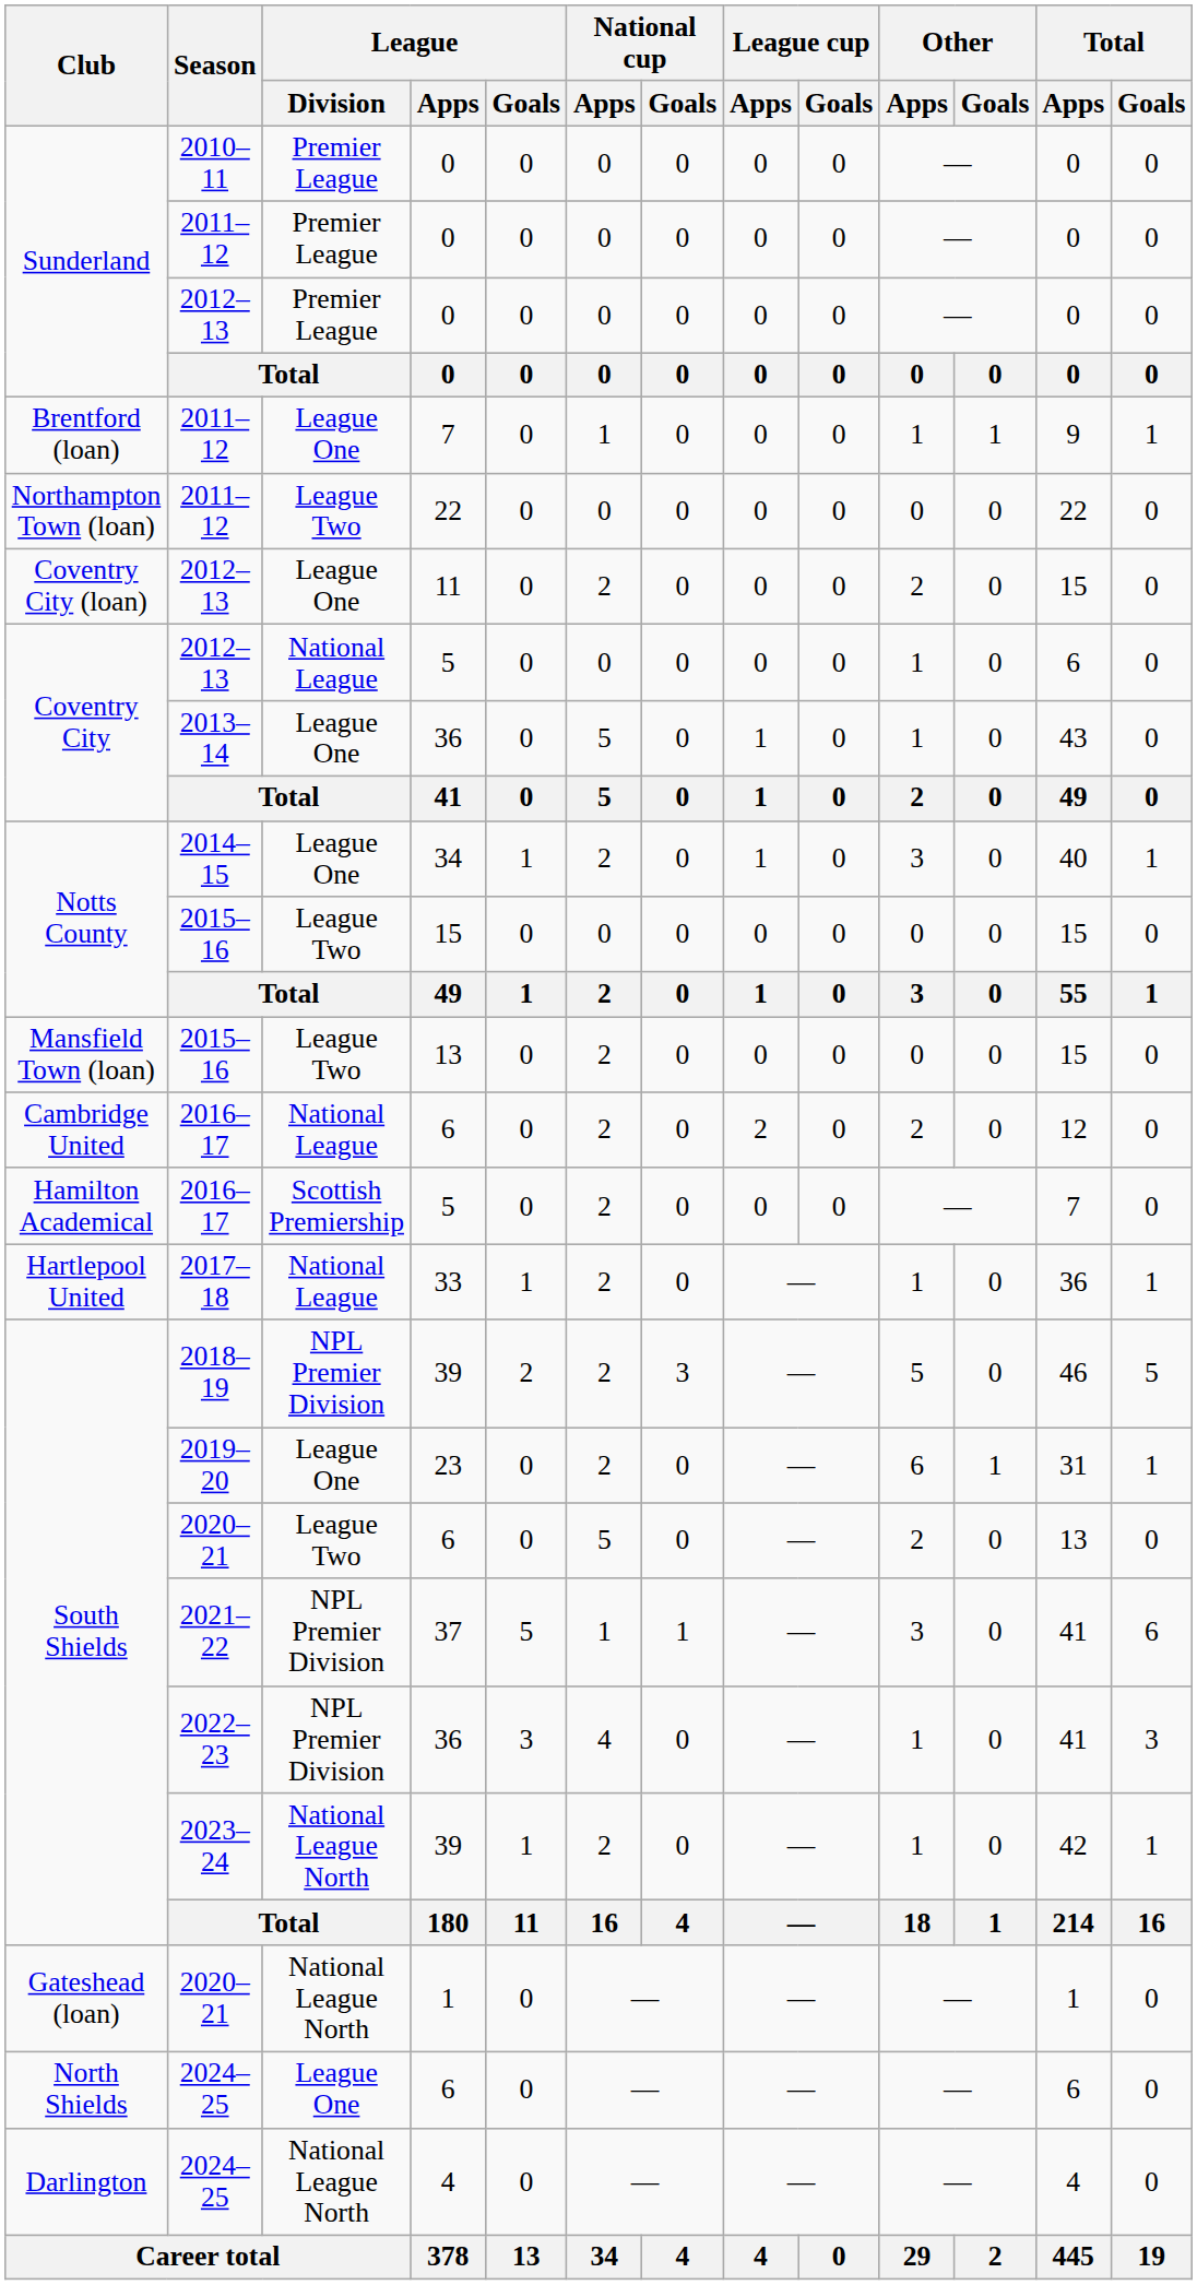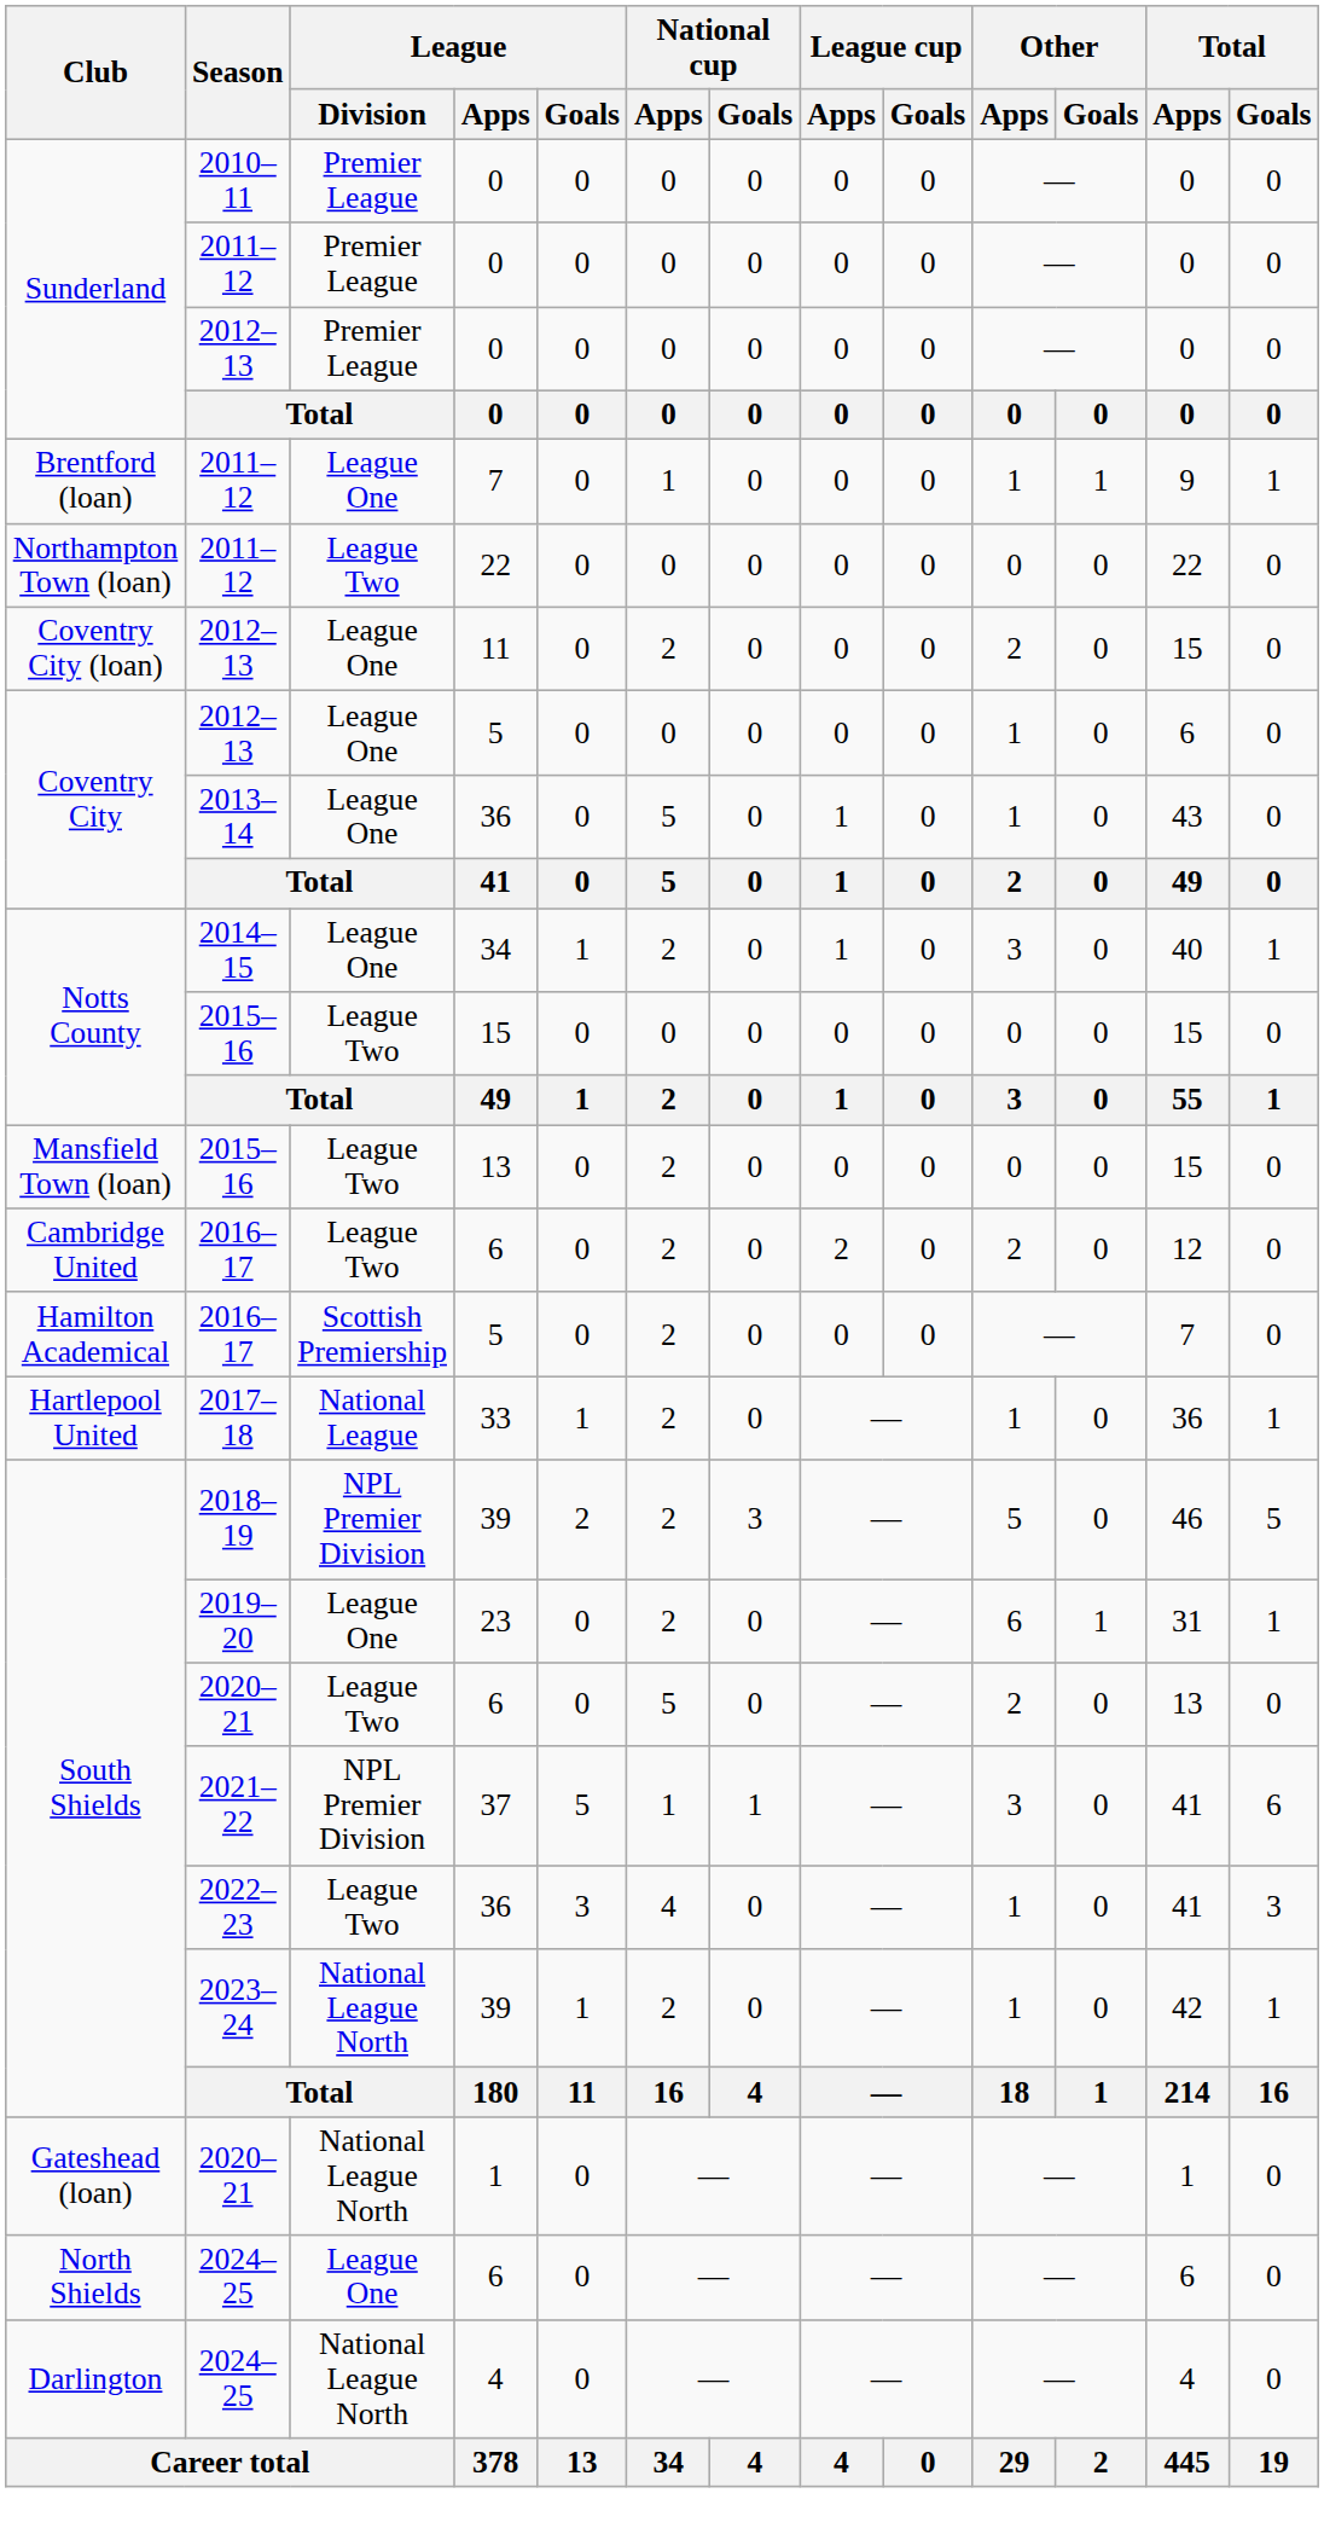2012–13 / 5 | League / Division: National League -> League One
2016–17 / 6 | League / Division: National League -> League Two
2022–23 / 36 | League / Division: NPL Premier Division -> League Two
